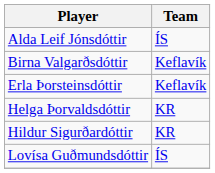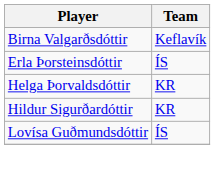- row: Alda Leif Jónsdóttir | ÍS
Erla Þorsteinsdóttir | Team: Keflavík -> ÍS
